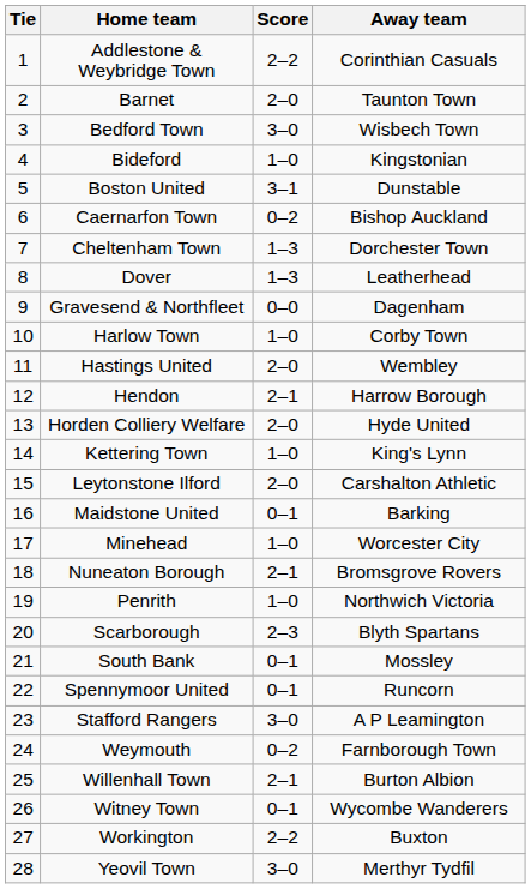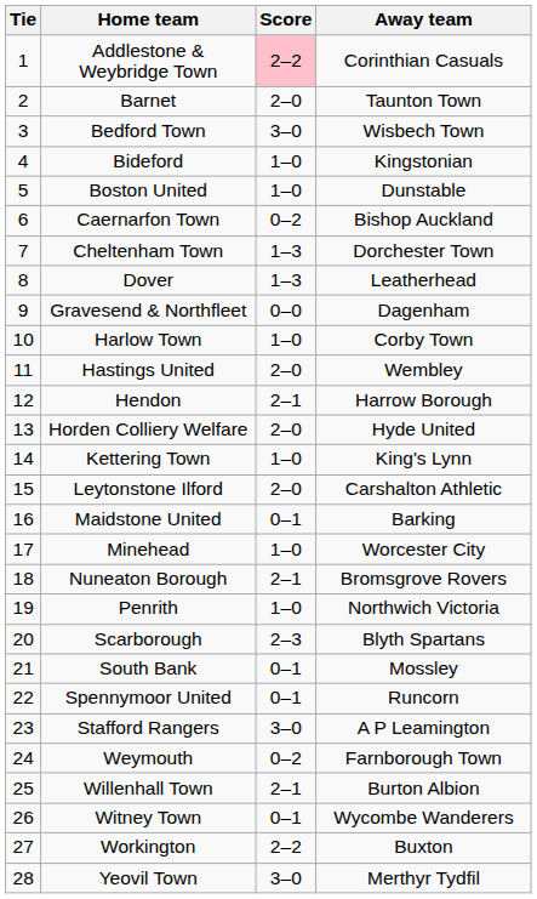Addlestone & Weybridge Town | Score: no background -> pink background
Boston United | Score: 3–1 -> 1–0
